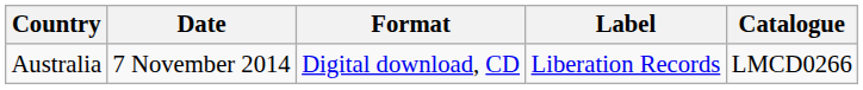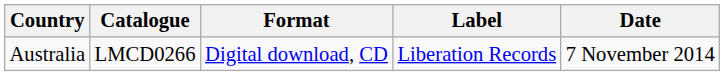columns swapped: Date <-> Catalogue
